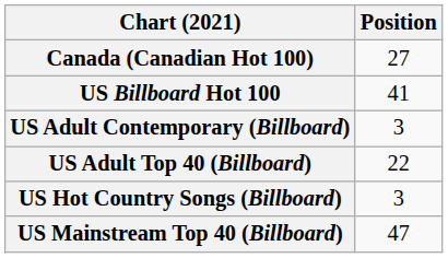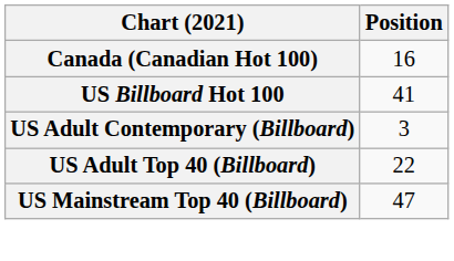Canada (Canadian Hot 100) | Position: 27 -> 16
- row: US Hot Country Songs (Billboard) | 3
